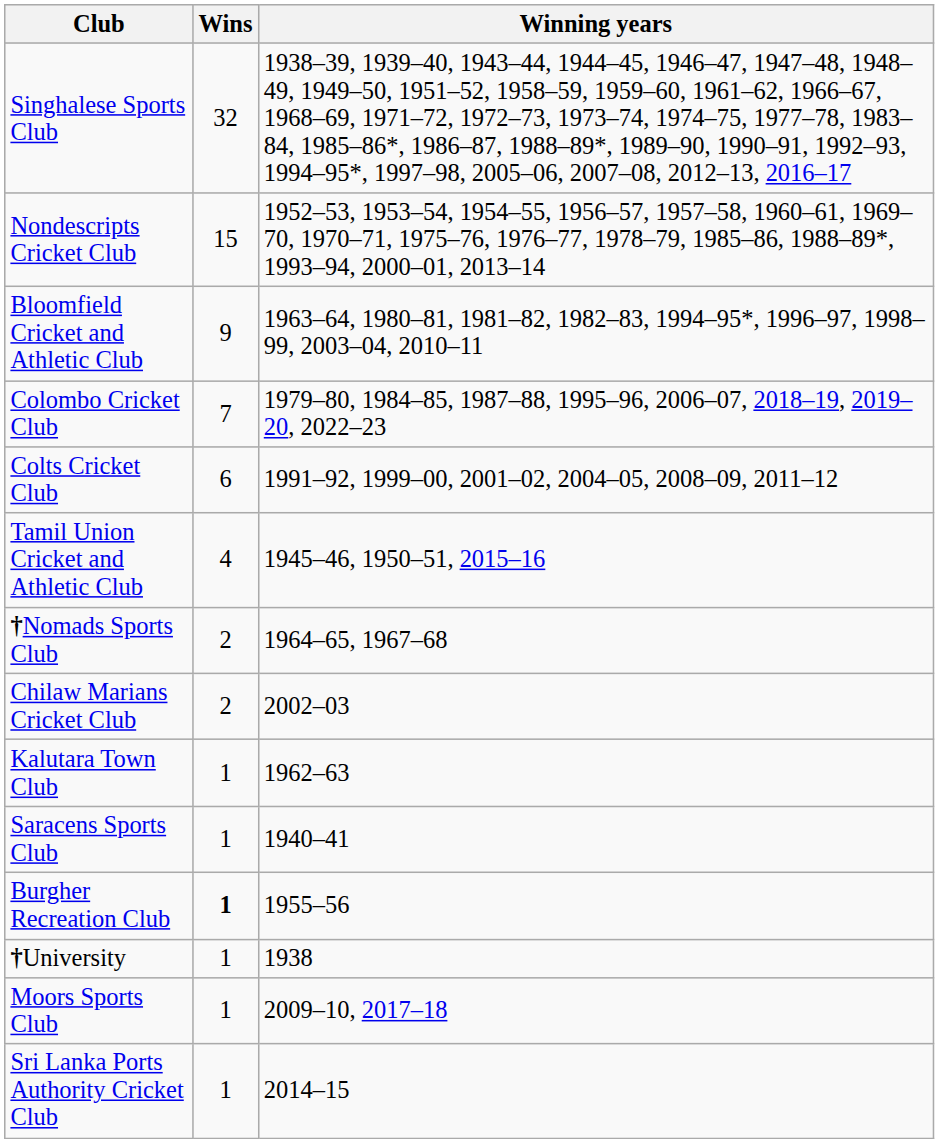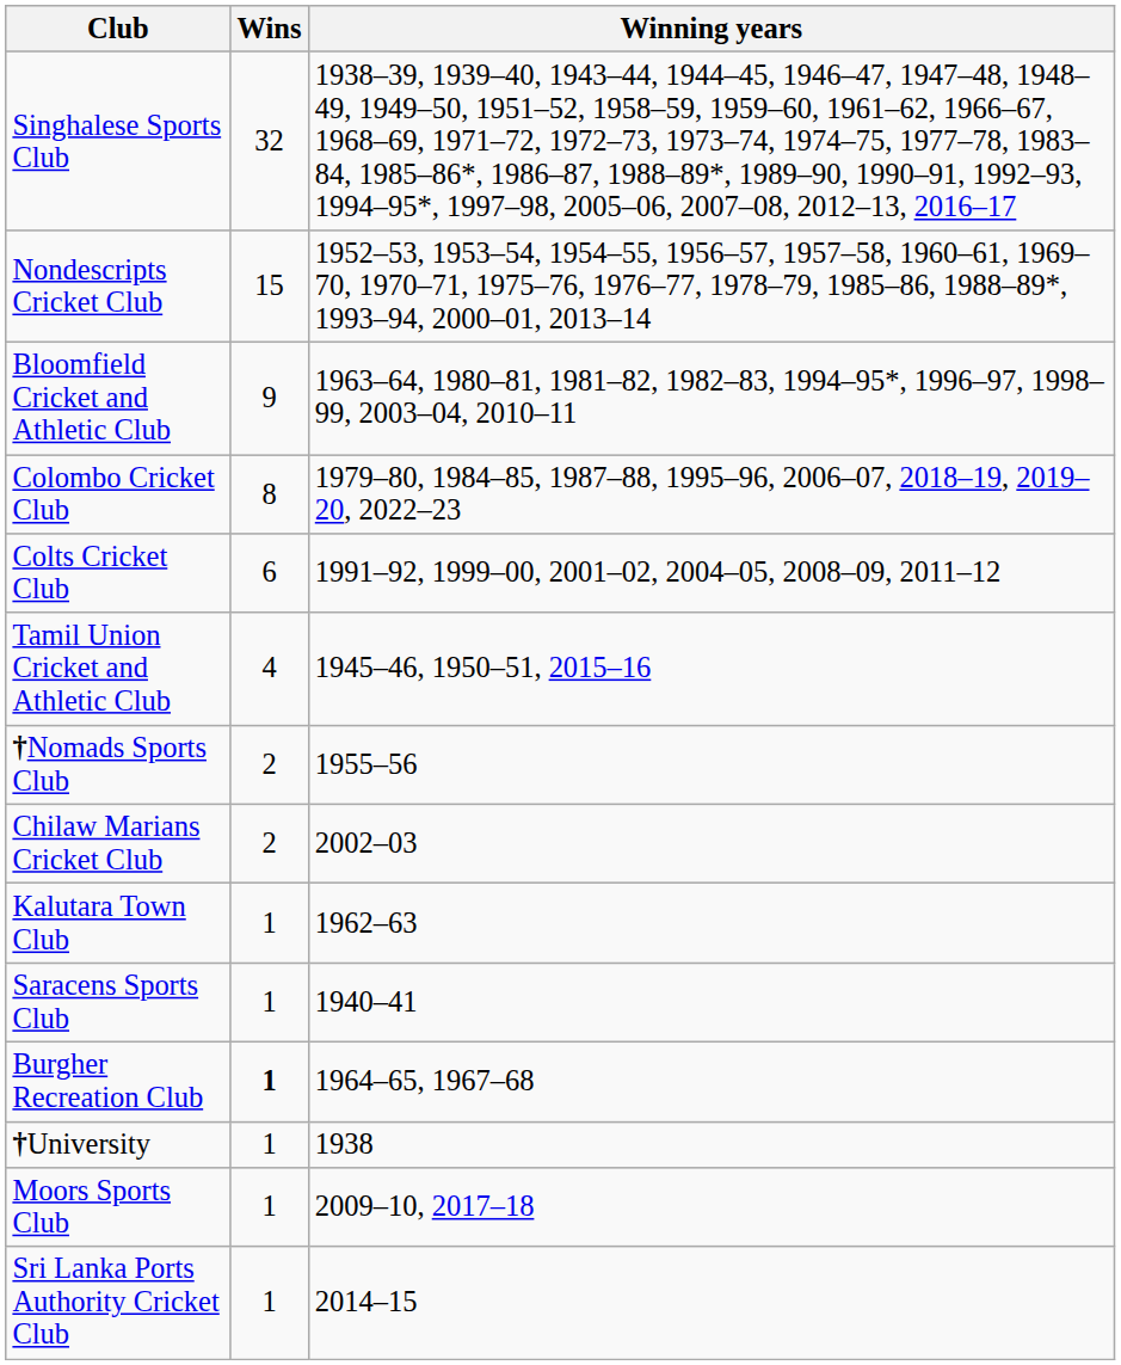Colombo Cricket Club | Wins: 7 -> 8
†Nomads Sports Club | Winning years: 1964–65, 1967–68 -> 1955–56
Burgher Recreation Club | Winning years: 1955–56 -> 1964–65, 1967–68
